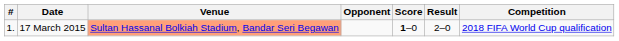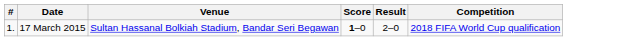- column: Opponent
17 March 2015 | Venue: lightsalmon background -> no background
